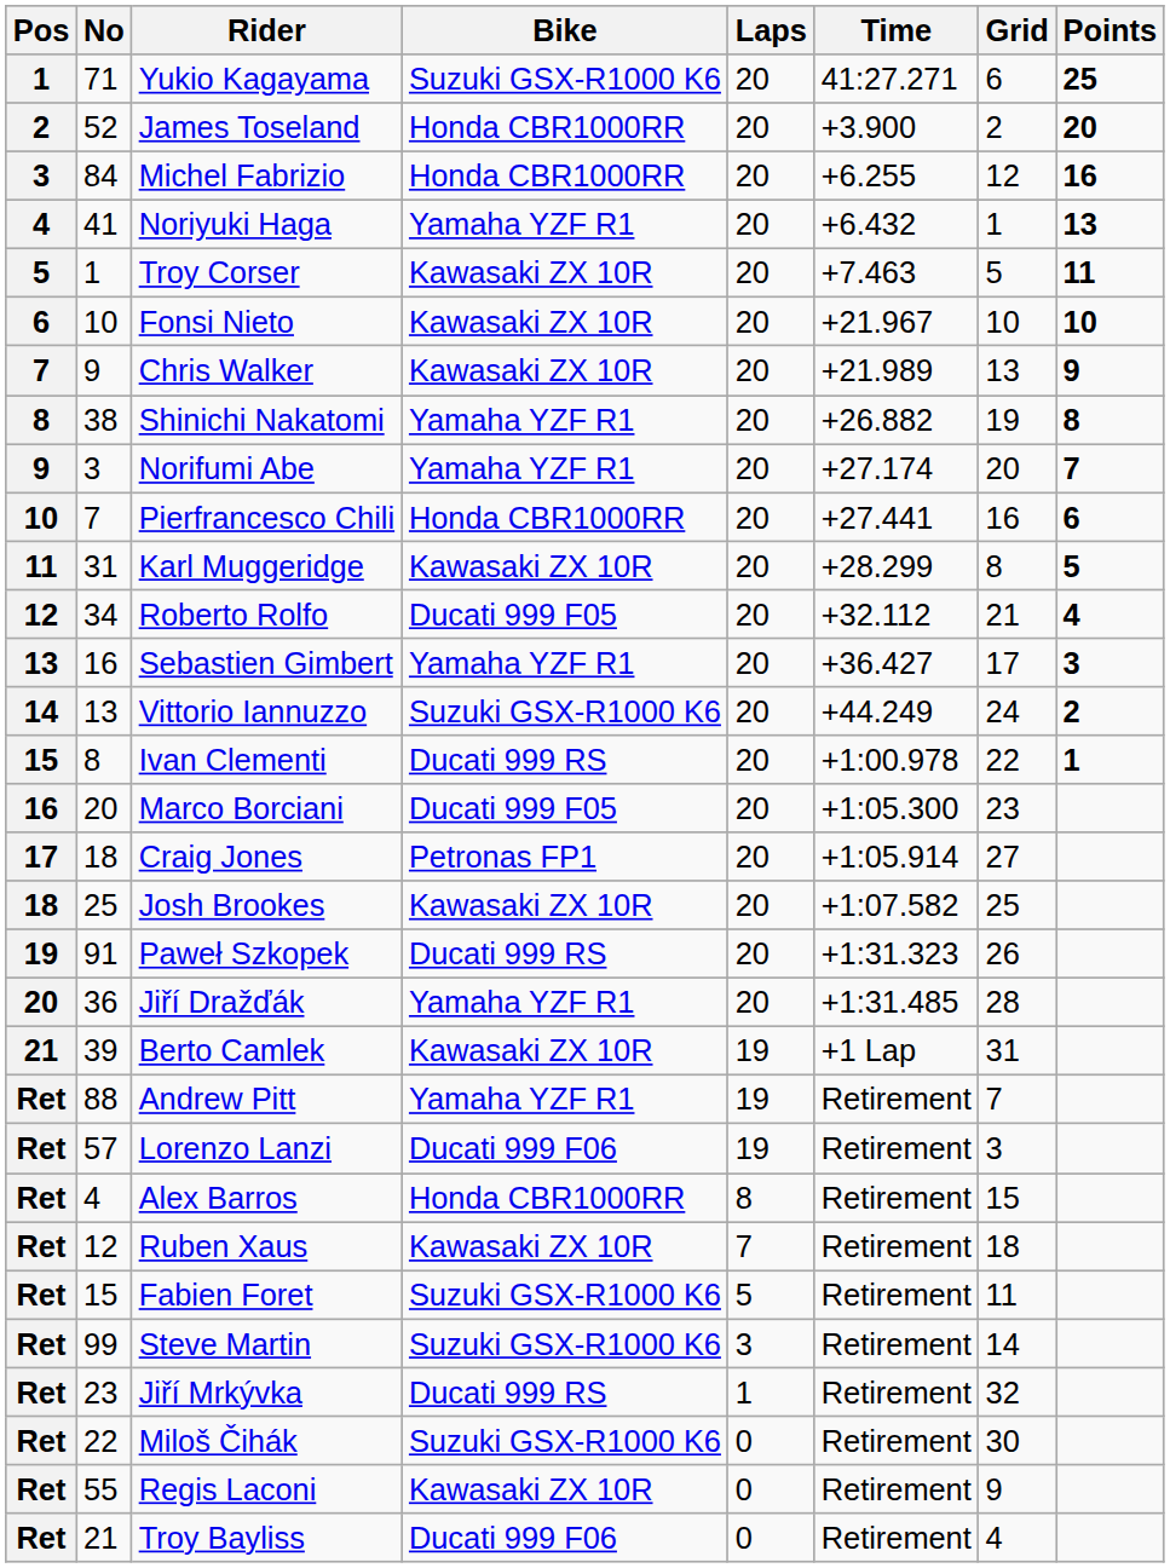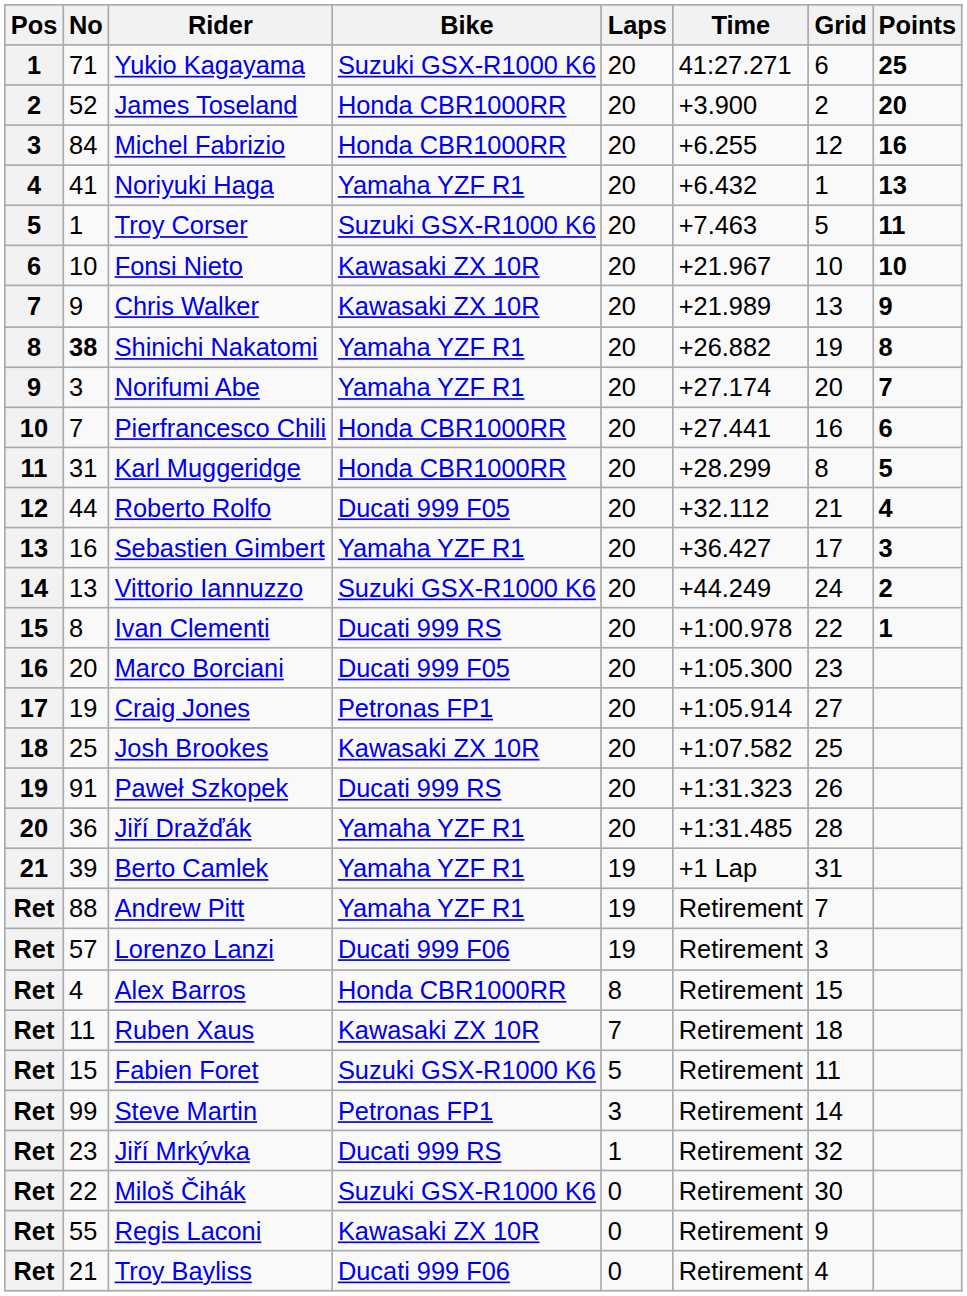Troy Corser | Bike: Kawasaki ZX 10R -> Suzuki GSX-R1000 K6
Shinichi Nakatomi | No: normal -> bold
Karl Muggeridge | Bike: Kawasaki ZX 10R -> Honda CBR1000RR
Roberto Rolfo | No: 34 -> 44
Craig Jones | No: 18 -> 19
Berto Camlek | Bike: Kawasaki ZX 10R -> Yamaha YZF R1
Ruben Xaus | No: 12 -> 11
Steve Martin | Bike: Suzuki GSX-R1000 K6 -> Petronas FP1
